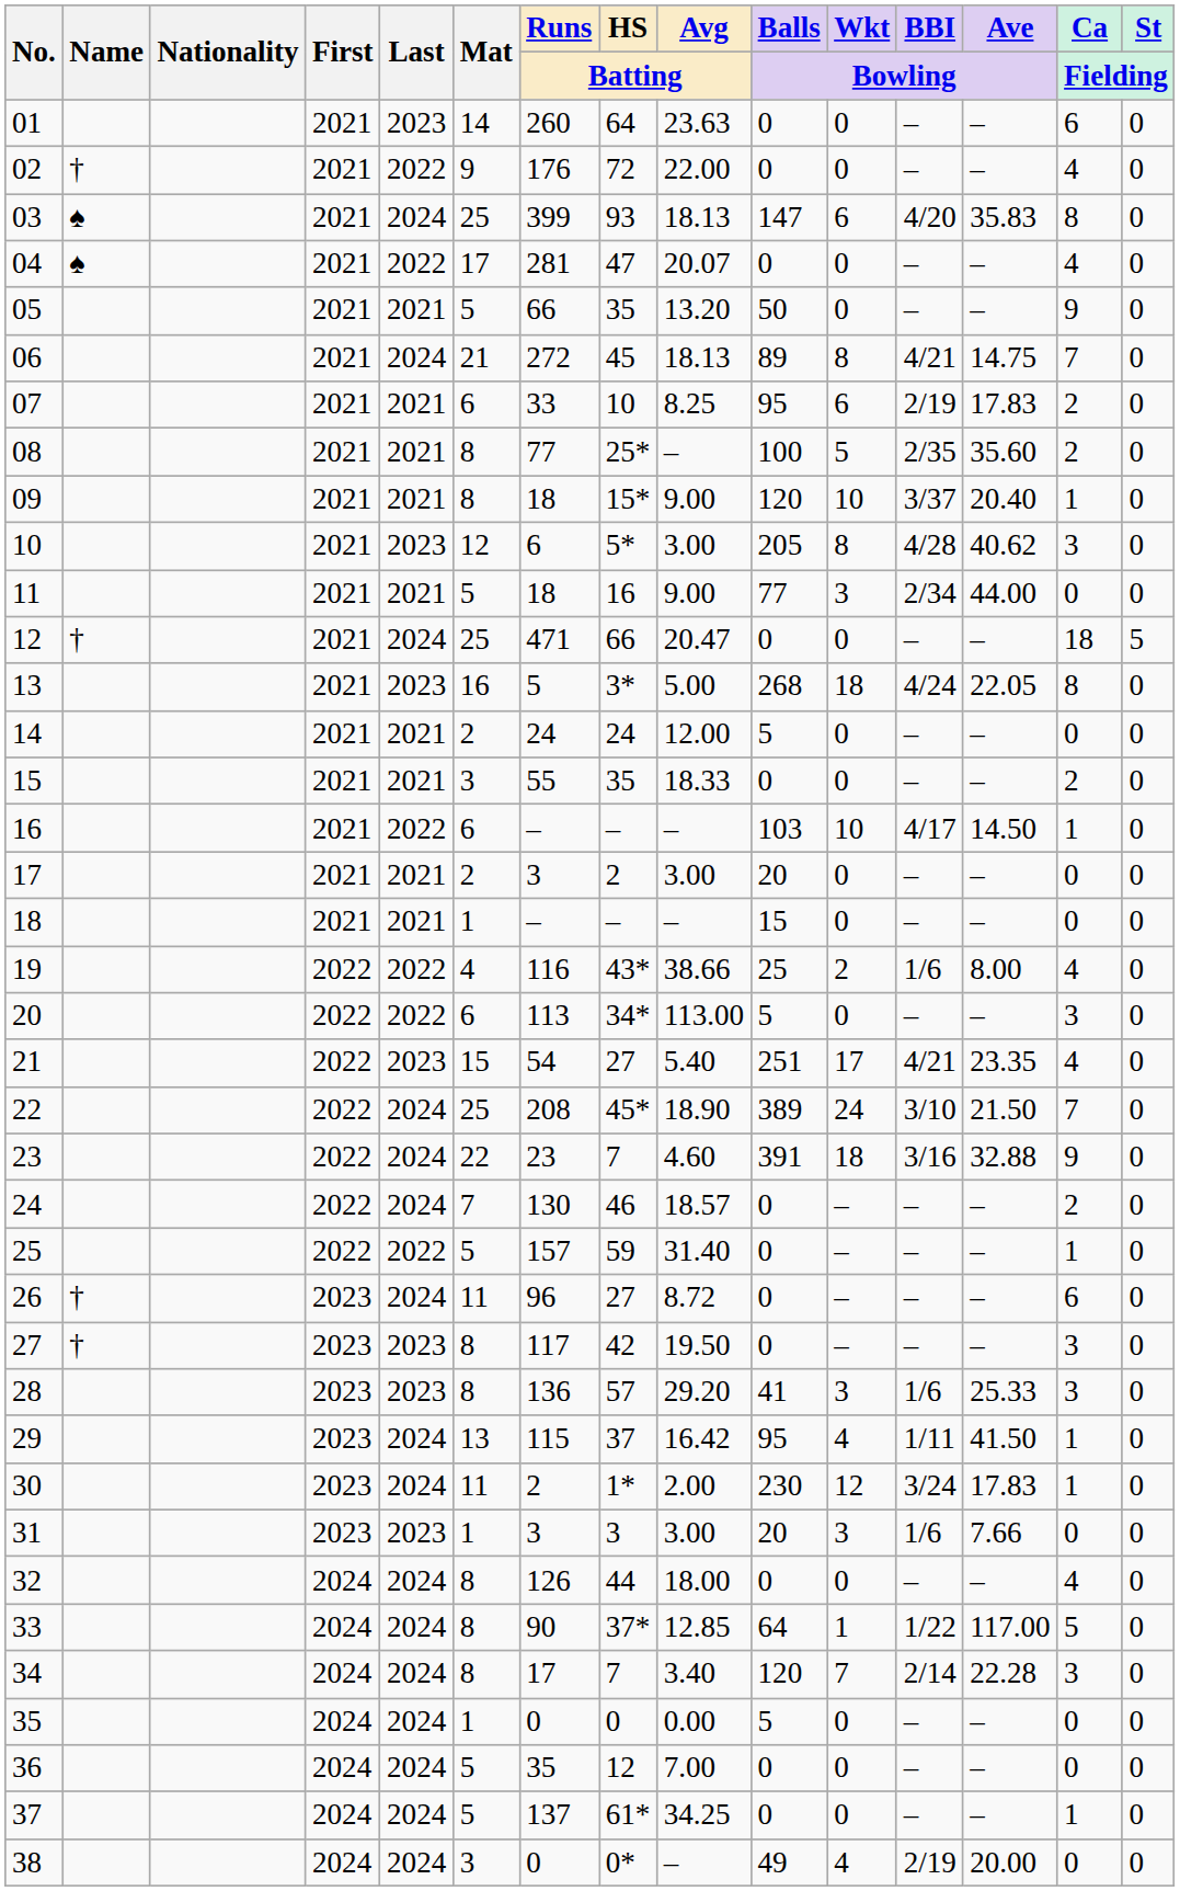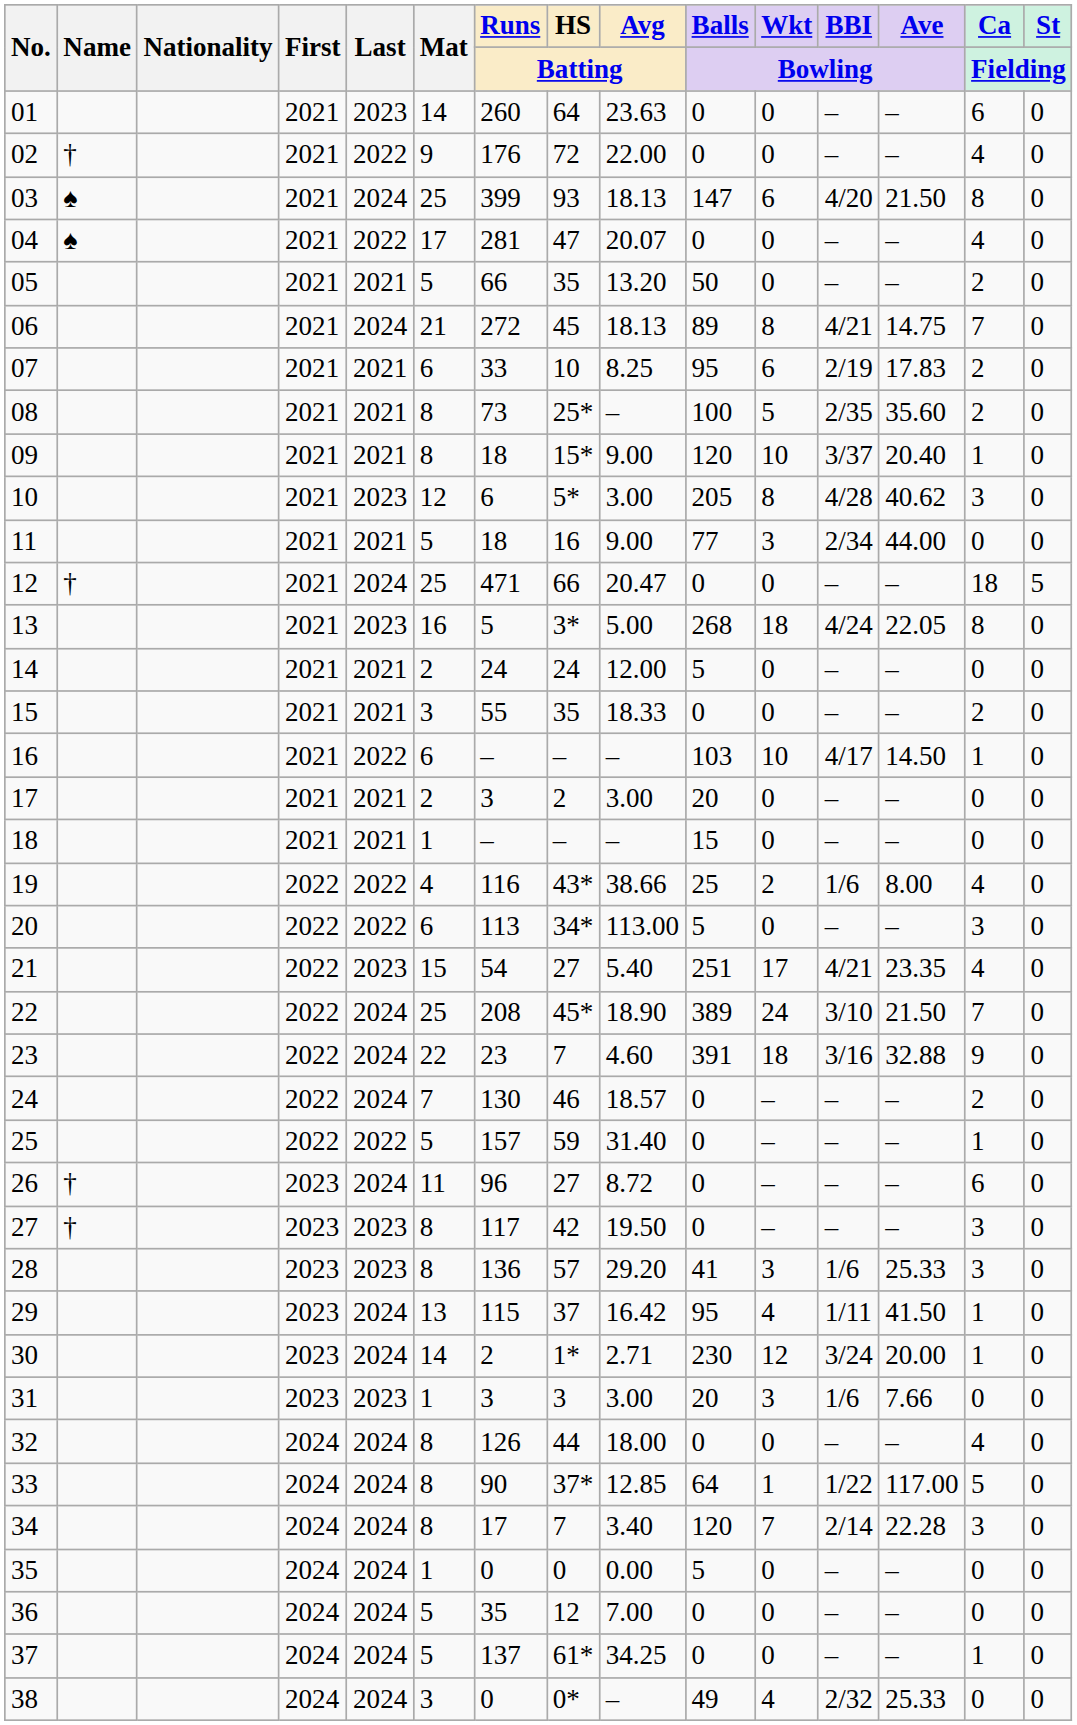03 | Ave / Bowling: 35.83 -> 21.50
05 | Ca / Fielding: 9 -> 2
08 | Runs / Batting: 77 -> 73
30 | Mat: 11 -> 14
30 | Avg / Batting: 2.00 -> 2.71
30 | Ave / Bowling: 17.83 -> 20.00
38 | BBI / Bowling: 2/19 -> 2/32
38 | Ave / Bowling: 20.00 -> 25.33
